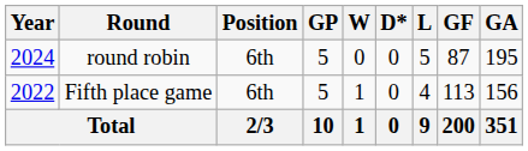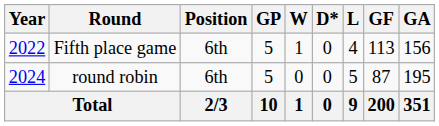rows swapped: Fifth place game <-> round robin
